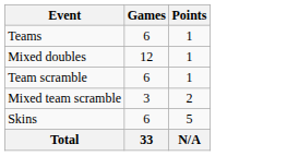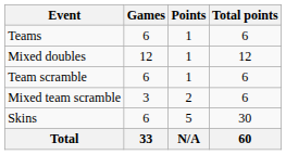+ column: Total points | 6 | 12 | 6 | 6 | 30 | 60
